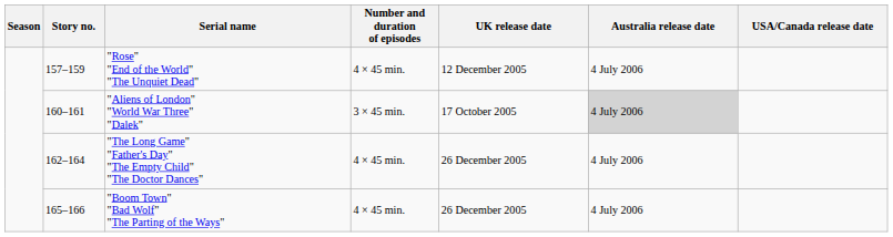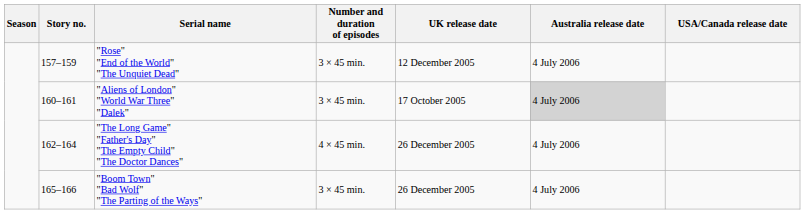"Rose" "End of the World" "The Unquiet Dead" | Number and duration of episodes: 4 × 45 min. -> 3 × 45 min.
"Boom Town" "Bad Wolf" "The Parting of the Ways" | Number and duration of episodes: 4 × 45 min. -> 3 × 45 min.
